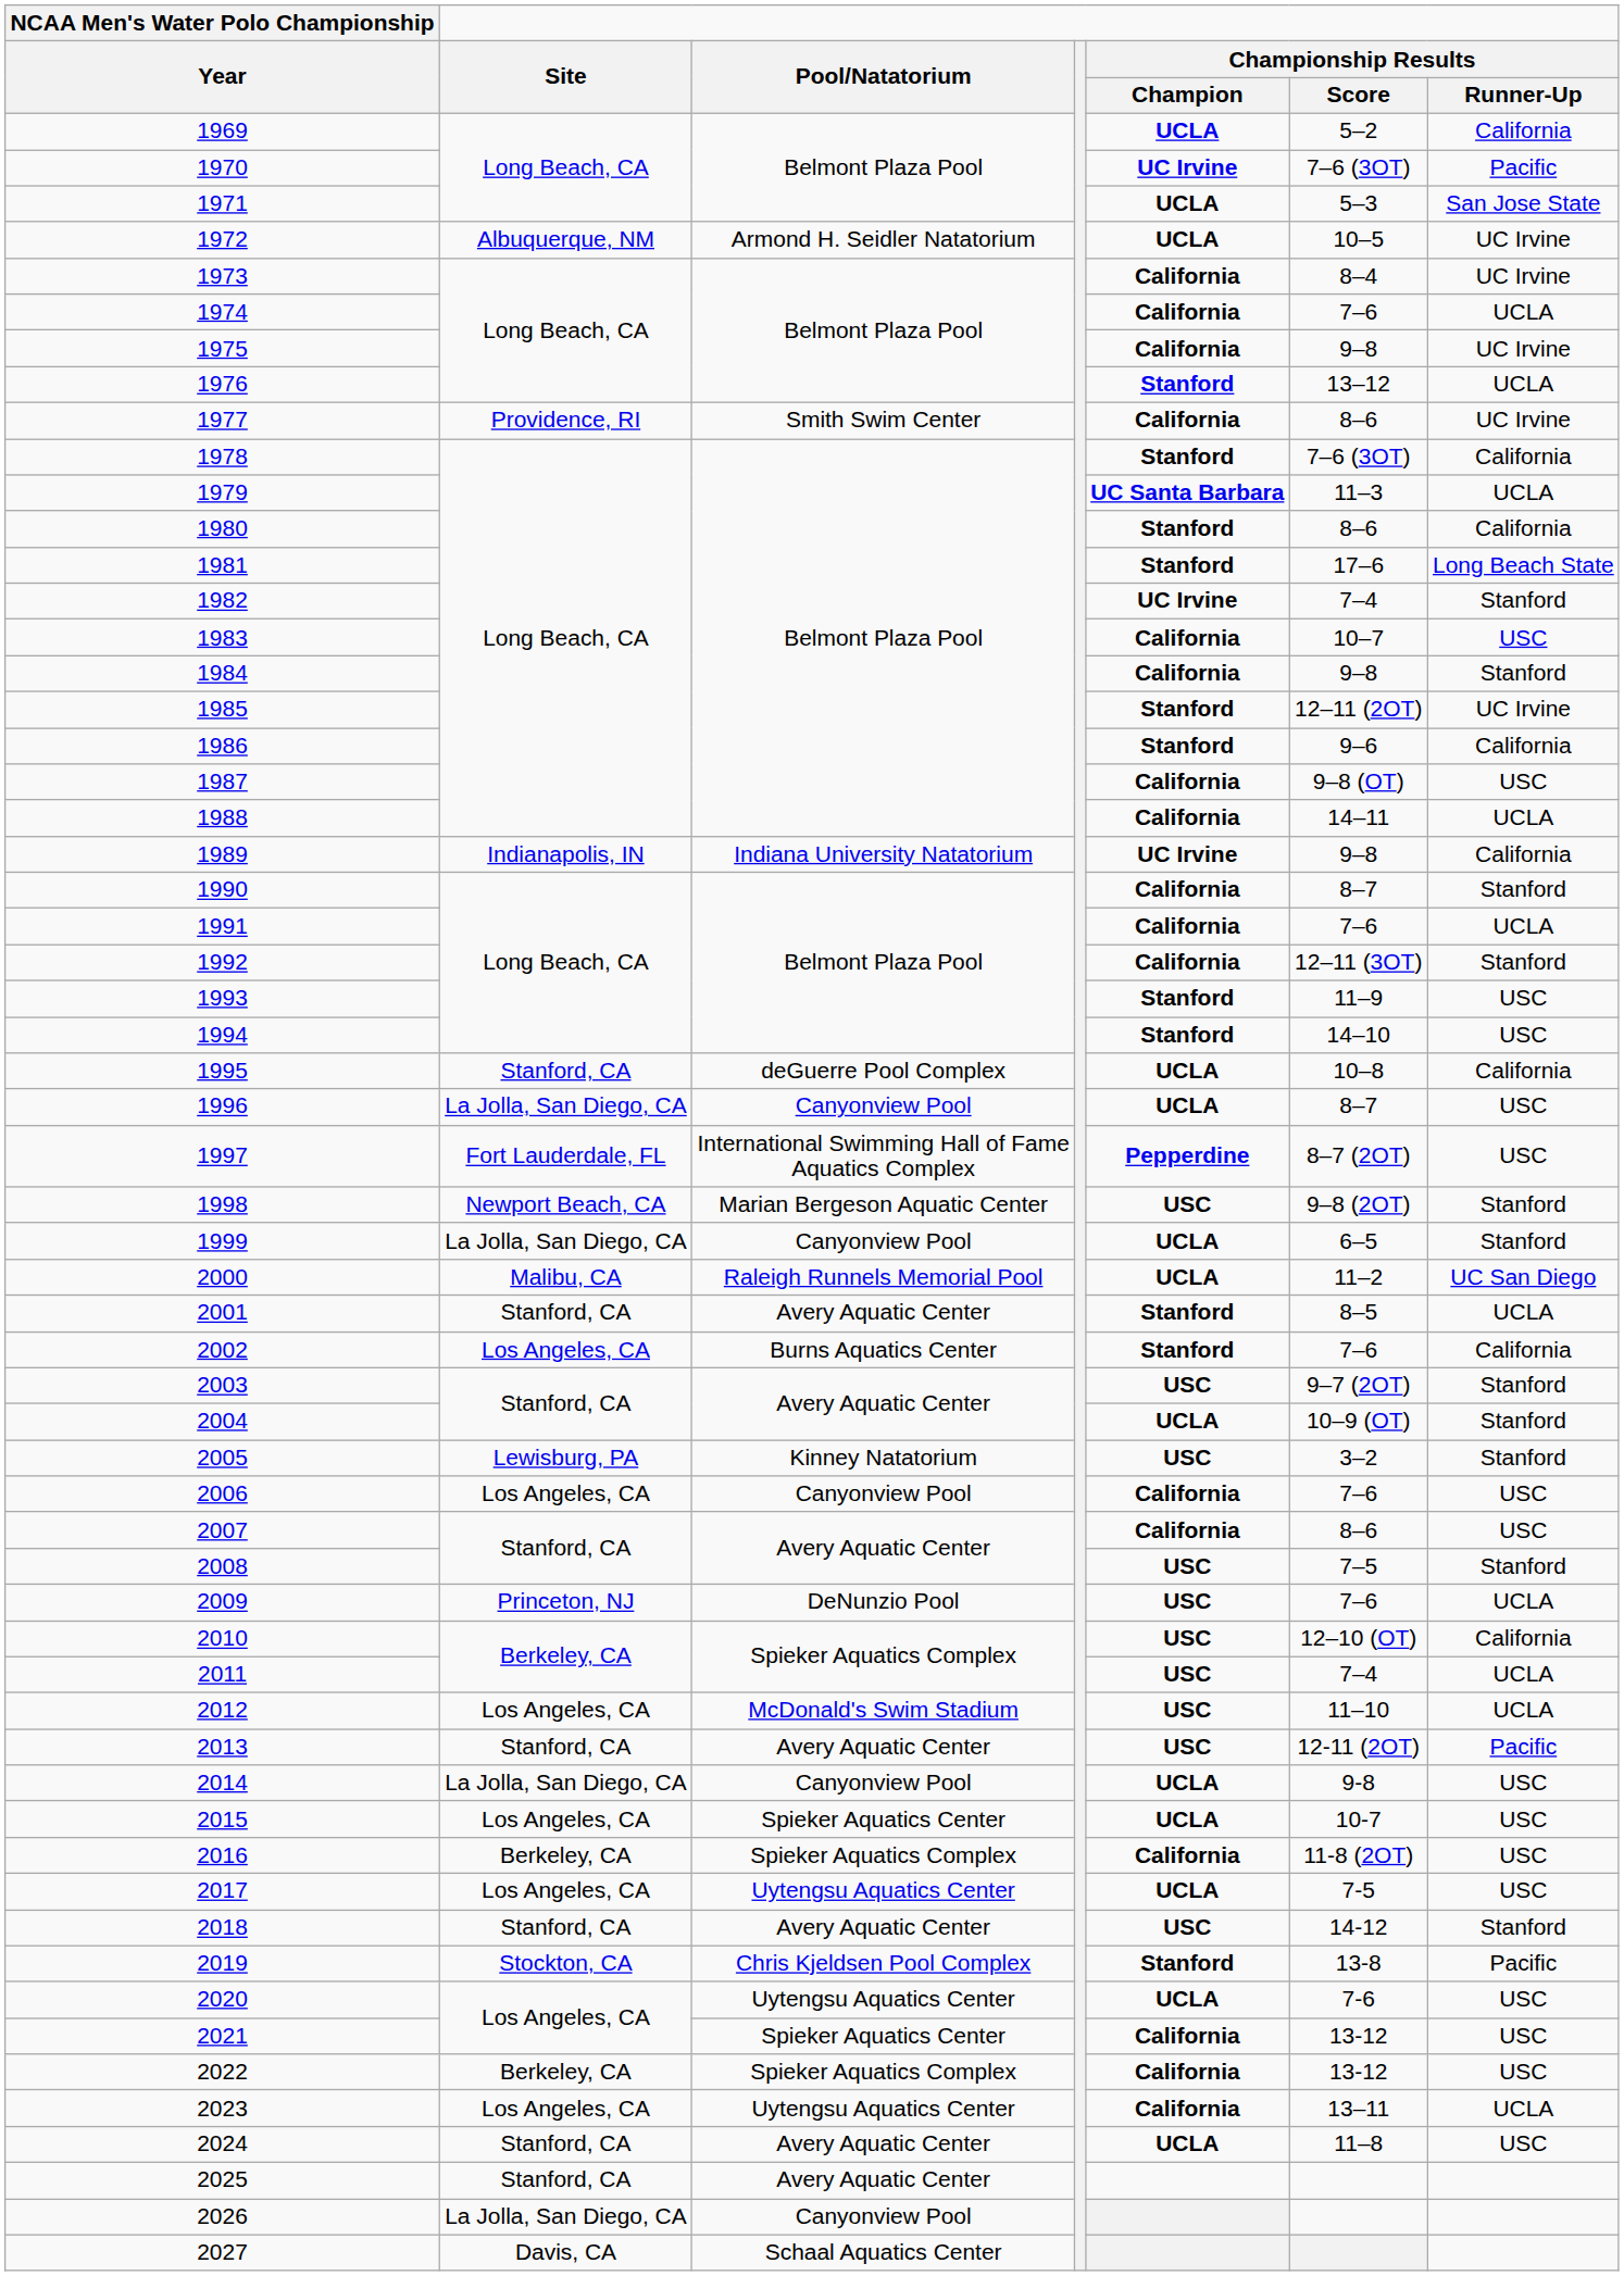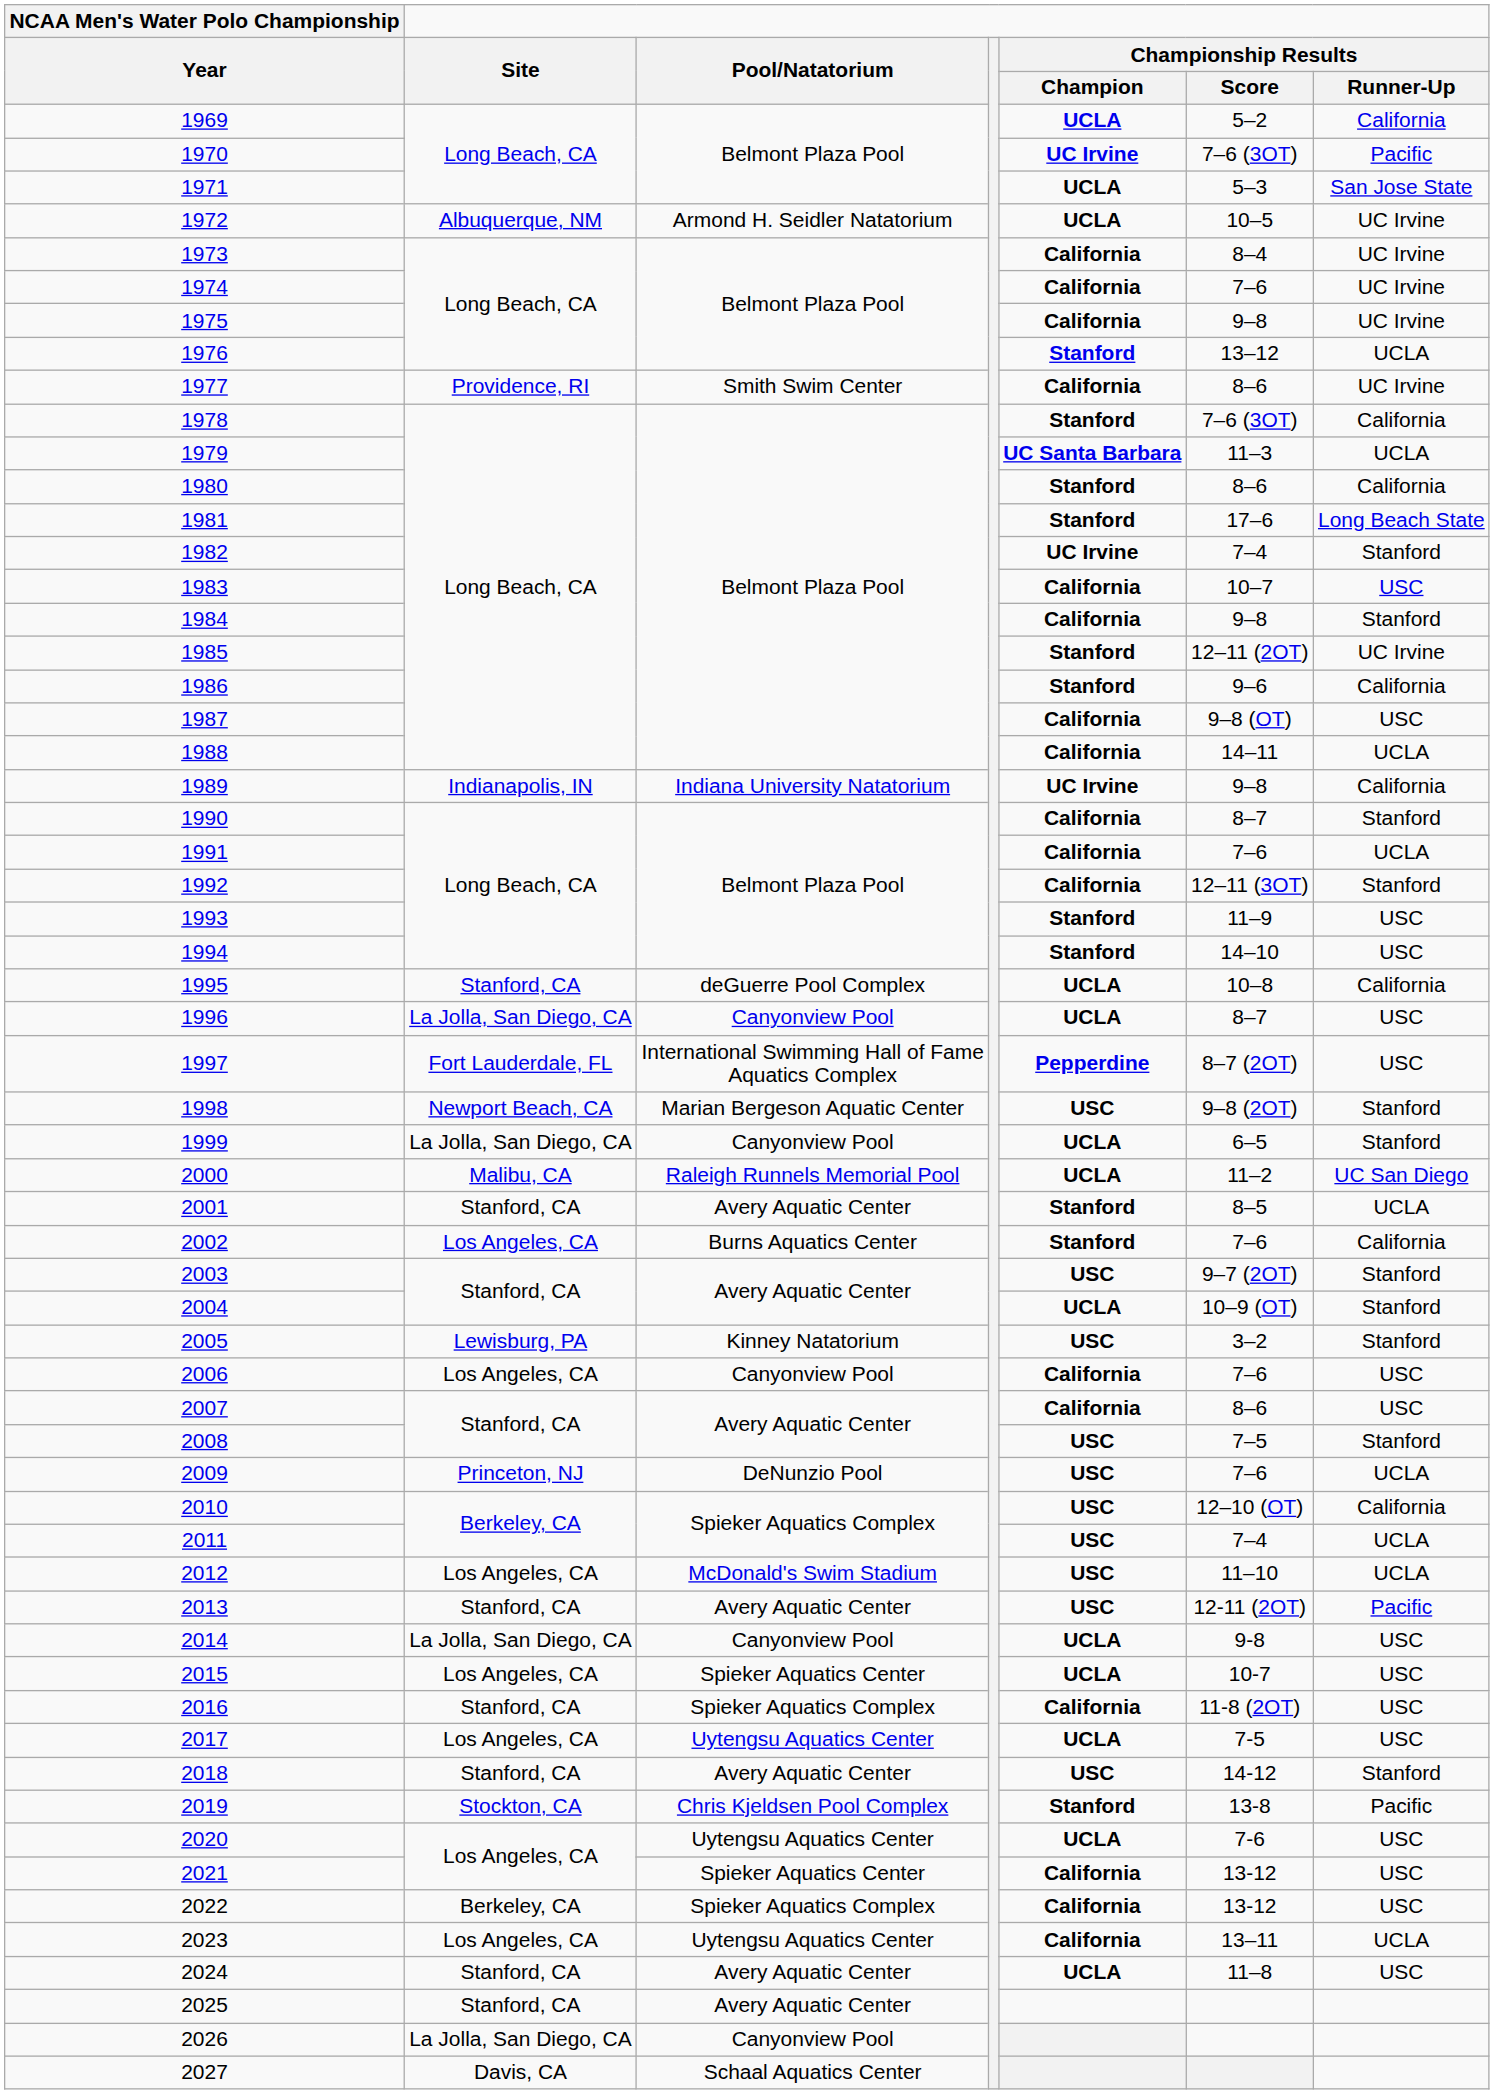1974 | Championship Results / Runner-Up: UCLA -> UC Irvine
2016 | Site: Berkeley, CA -> Stanford, CA
